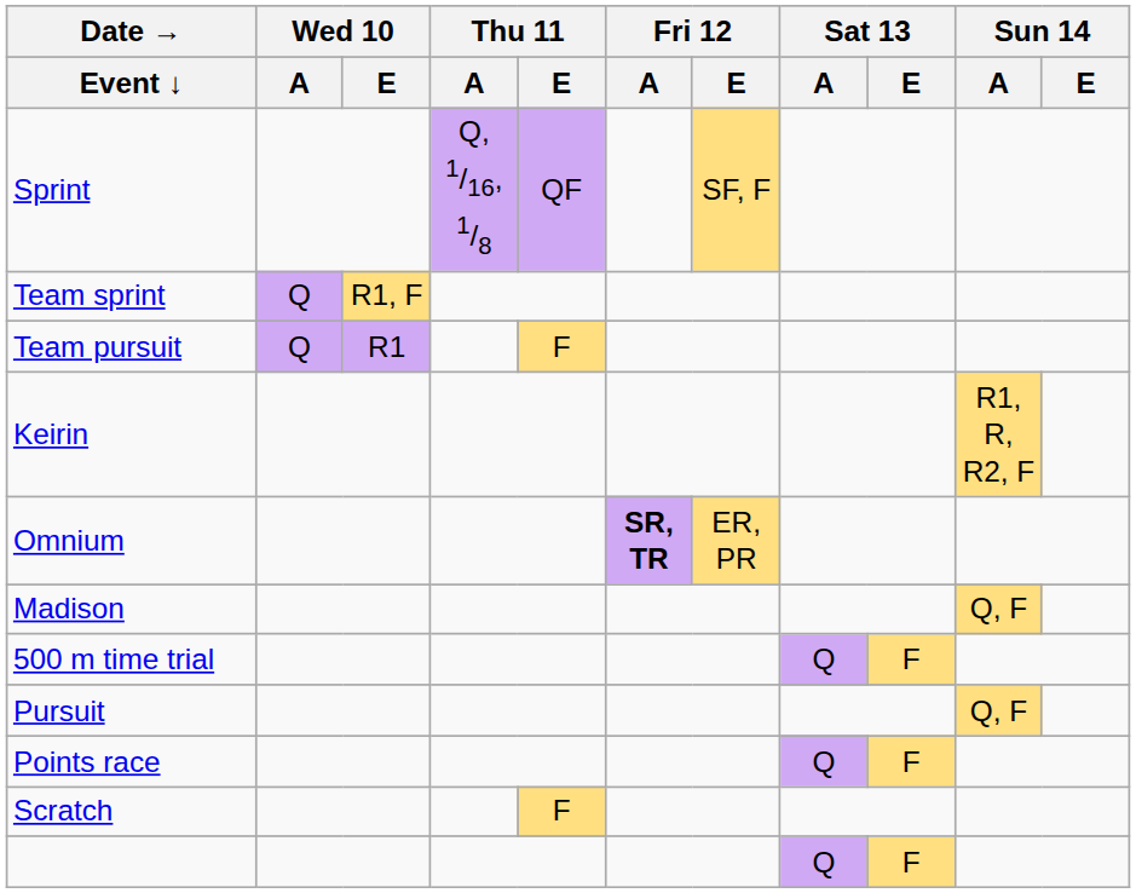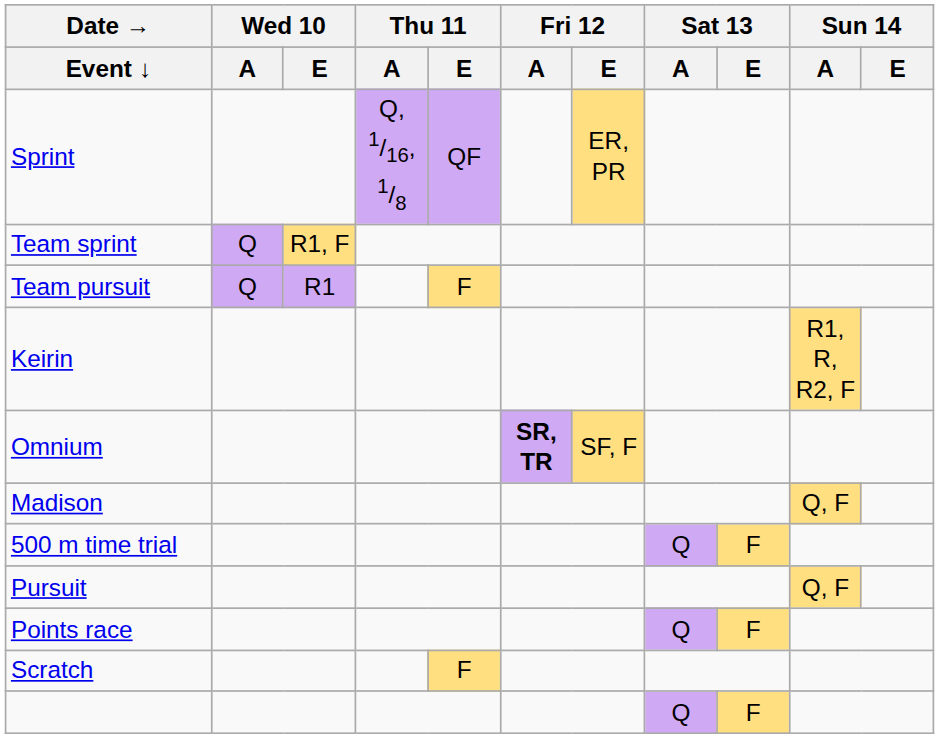Sprint | Fri 12 / E: SF, F -> ER, PR
Omnium | Fri 12 / E: ER, PR -> SF, F
